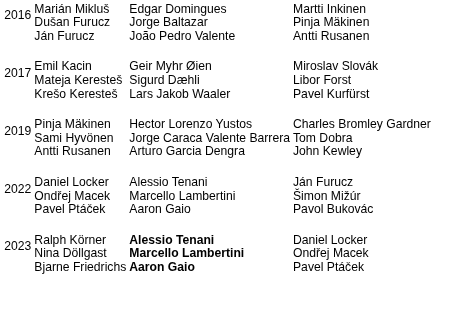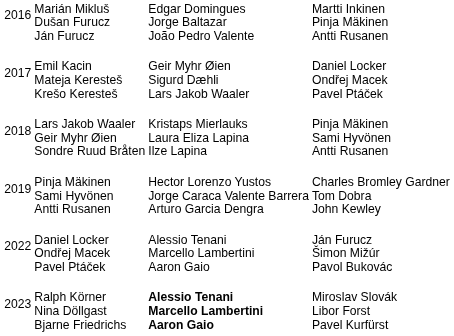Emil Kacin Mateja Keresteš Krešo Keresteš | column 4: Miroslav Slovák Libor Forst Pavel Kurfürst -> Daniel Locker Ondřej Macek Pavel Ptáček
+ row: 2018 | Lars Jakob Waaler Geir Myhr Øien Sondre Ruud Bråten | Kristaps Mierlauks Laura Eliza Lapina Ilze Lapina | Pinja Mäkinen Sami Hyvönen Antti Rusanen
Ralph Körner Nina Döllgast Bjarne Friedrichs | column 4: Daniel Locker Ondřej Macek Pavel Ptáček -> Miroslav Slovák Libor Forst Pavel Kurfürst
